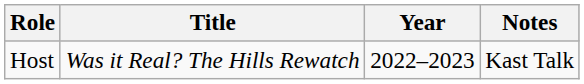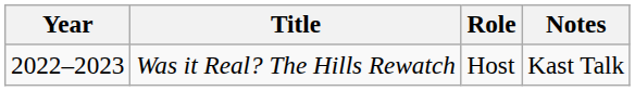columns swapped: Year <-> Role
